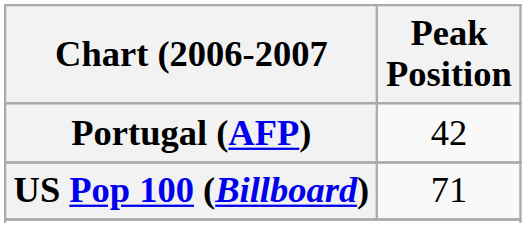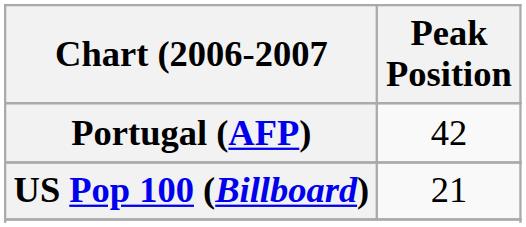US Pop 100 (Billboard) | Peak Position: 71 -> 21
